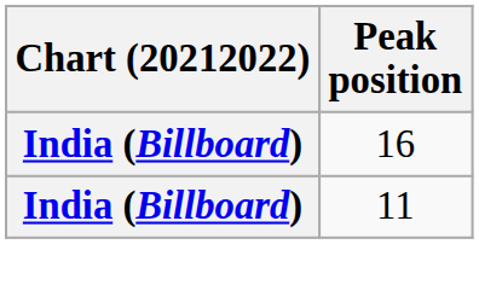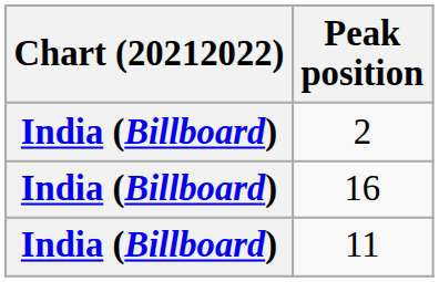+ row: India (Billboard) | 2
